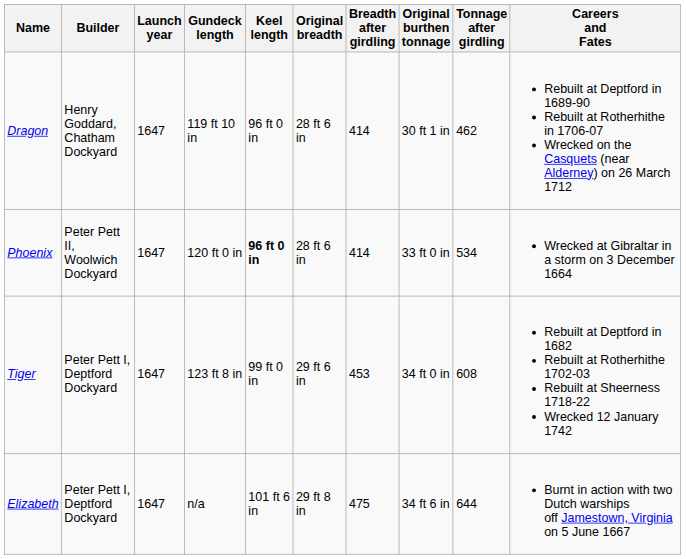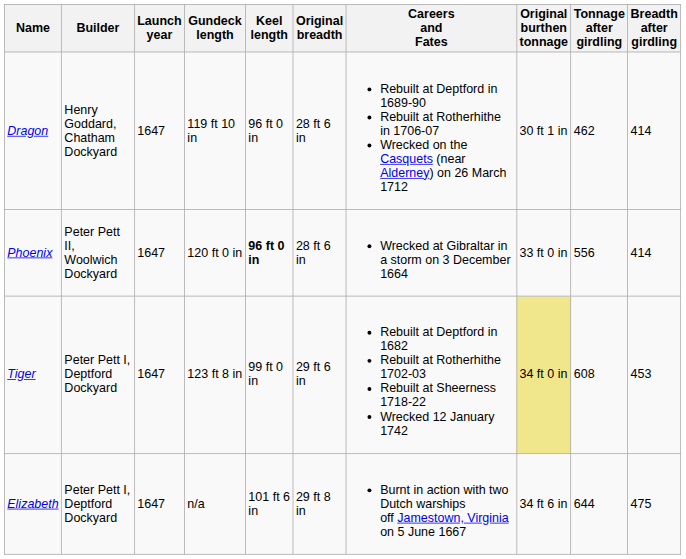columns swapped: Breadth after girdling <-> Careers and Fates
Phoenix | Tonnage after girdling: 534 -> 556
Tiger | Original burthen tonnage: no background -> khaki background
